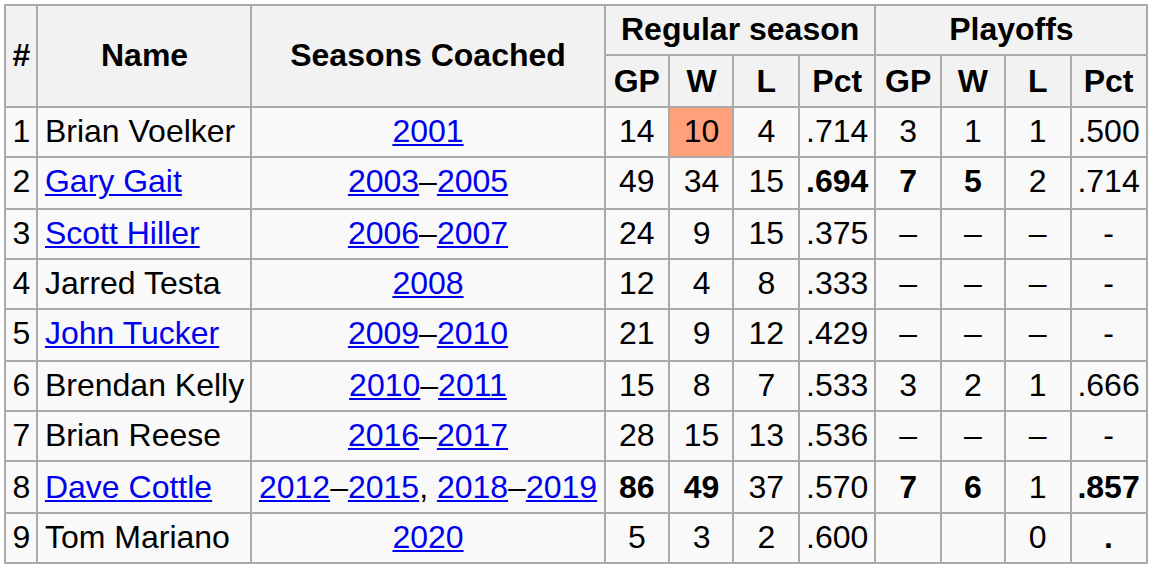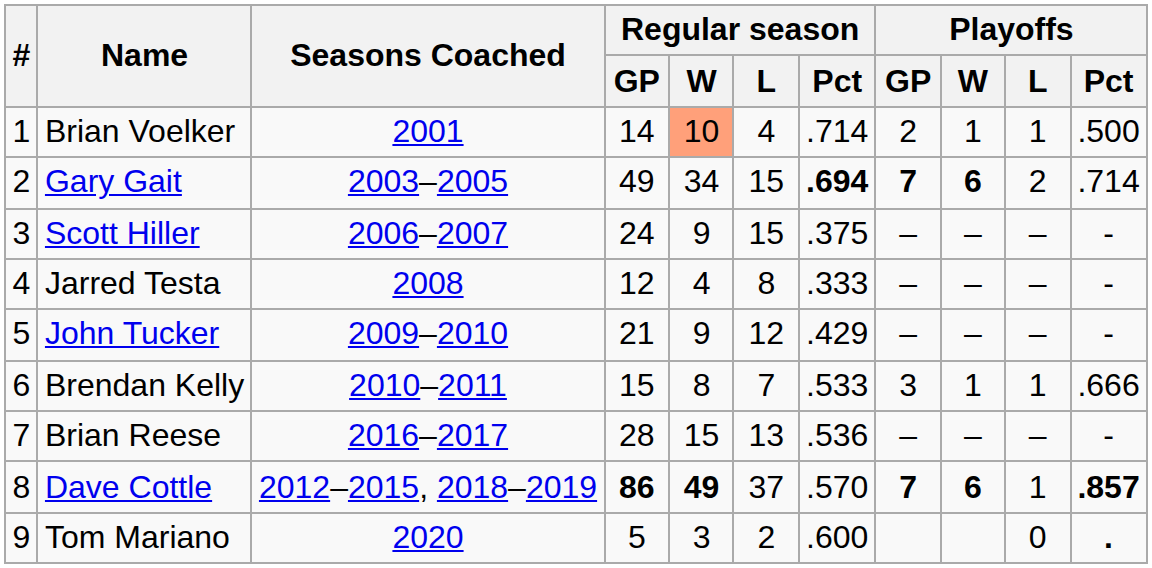Brian Voelker | Playoffs / GP: 3 -> 2
Gary Gait | Playoffs / W: 5 -> 6
Brendan Kelly | Playoffs / W: 2 -> 1
